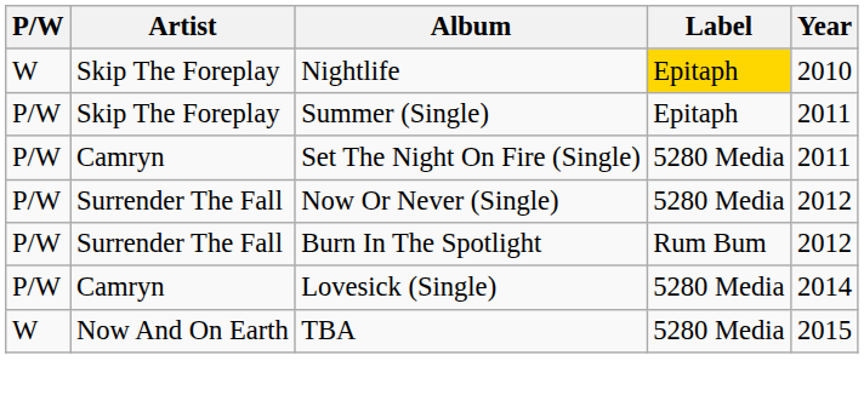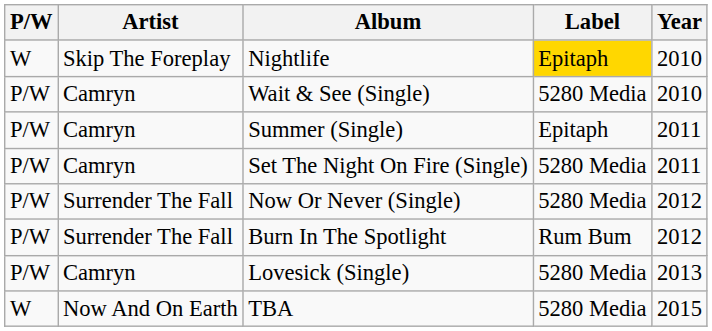+ row: P/W | Camryn | Wait & See (Single) | 5280 Media | 2010
Summer (Single) | Artist: Skip The Foreplay -> Camryn
Lovesick (Single) | Year: 2014 -> 2013
